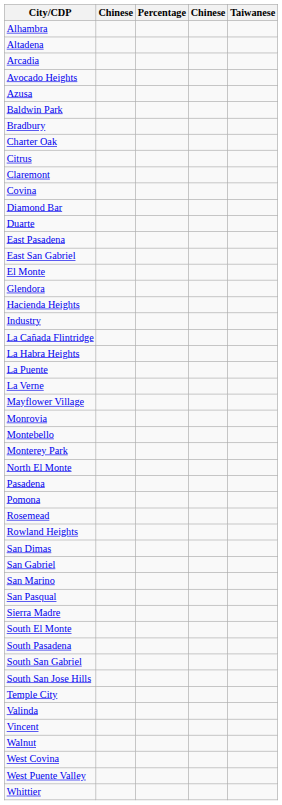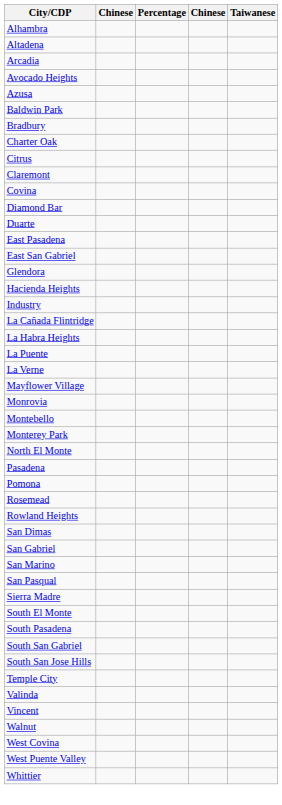- row: El Monte
